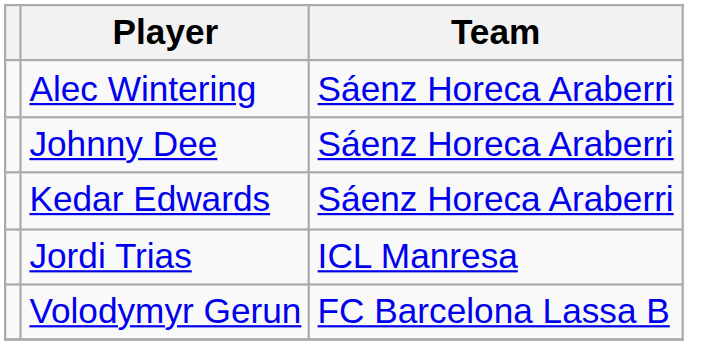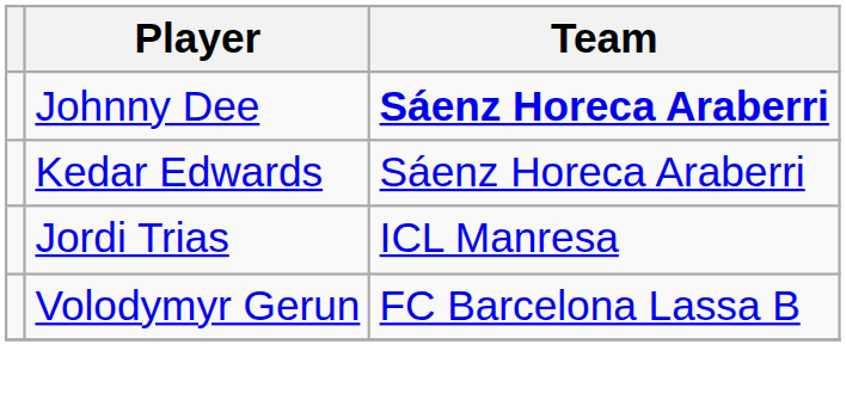- row: Alec Wintering | Sáenz Horeca Araberri
Johnny Dee | Team: normal -> bold
